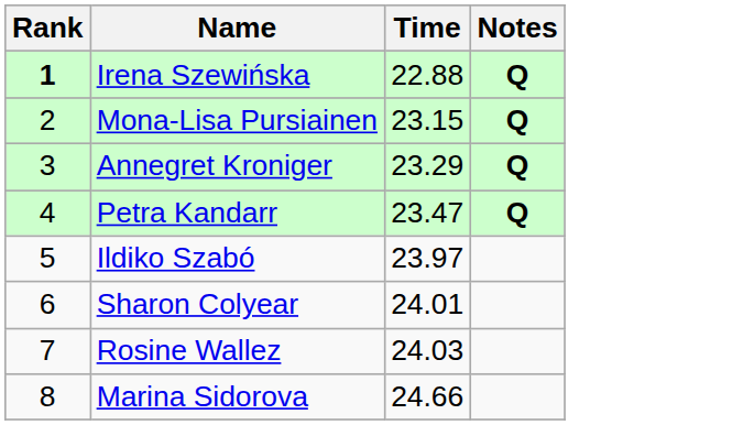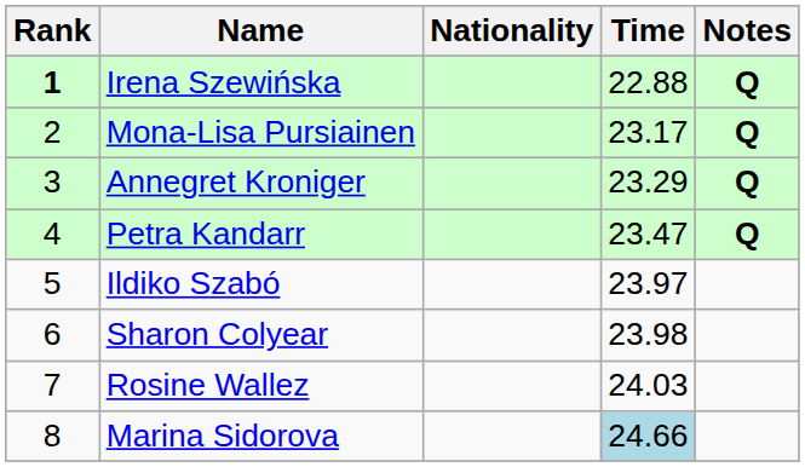+ column: Nationality
Mona-Lisa Pursiainen | Time: 23.15 -> 23.17
Sharon Colyear | Time: 24.01 -> 23.98
Marina Sidorova | Time: no background -> lightblue background
